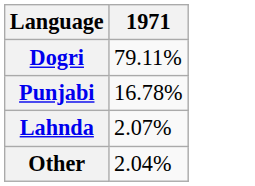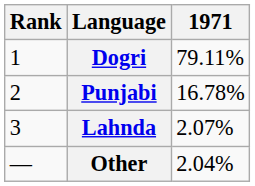+ column: Rank | 1 | 2 | 3 | —
